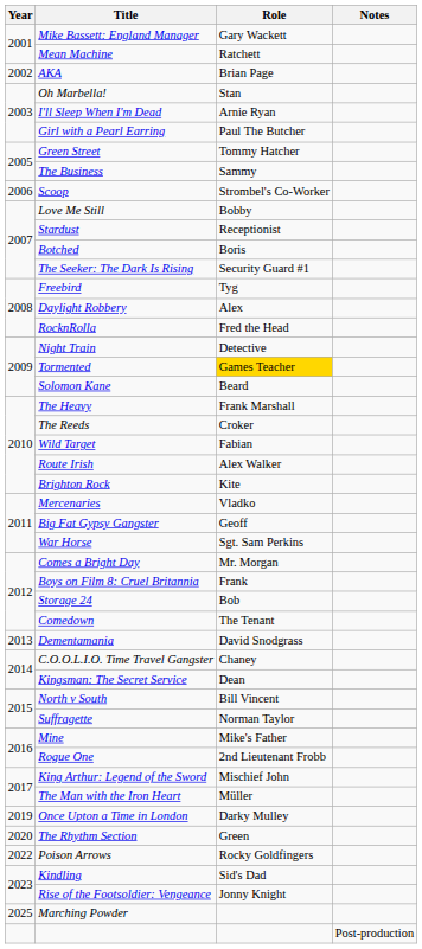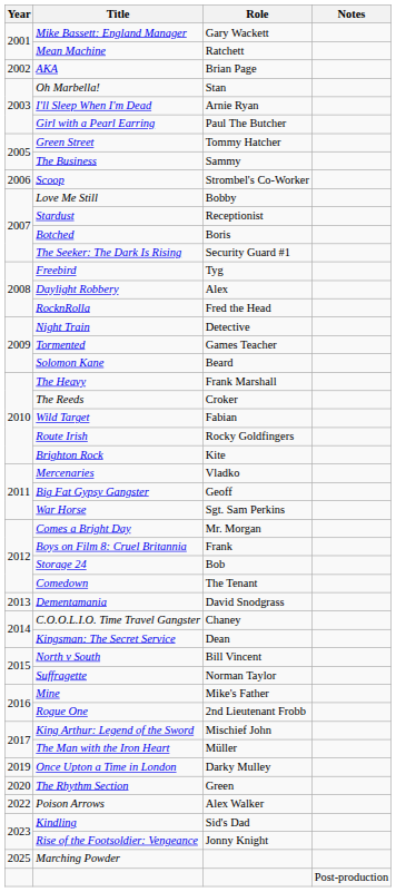Tormented | Role: gold background -> no background
Route Irish | Role: Alex Walker -> Rocky Goldfingers
Poison Arrows | Role: Rocky Goldfingers -> Alex Walker
